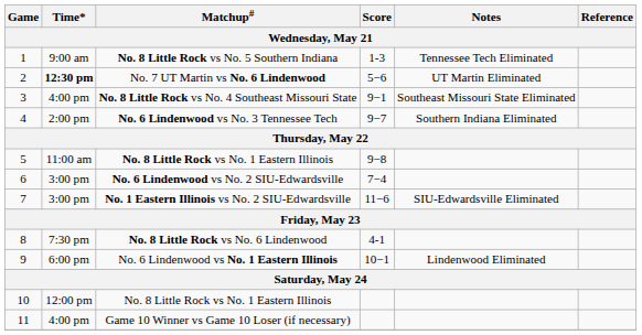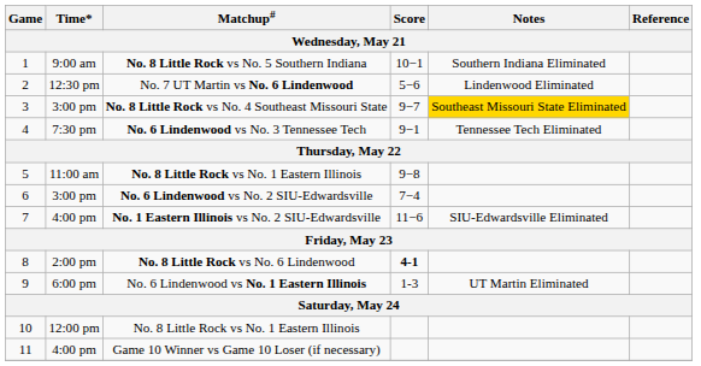No. 8 Little Rock vs No. 5 Southern Indiana | Score: 1-3 -> 10−1
No. 8 Little Rock vs No. 5 Southern Indiana | Notes: Tennessee Tech Eliminated -> Southern Indiana Eliminated
No. 7 UT Martin vs No. 6 Lindenwood | Time*: bold -> normal
No. 7 UT Martin vs No. 6 Lindenwood | Notes: UT Martin Eliminated -> Lindenwood Eliminated
No. 8 Little Rock vs No. 4 Southeast Missouri State | Time*: 4:00 pm -> 3:00 pm
No. 8 Little Rock vs No. 4 Southeast Missouri State | Score: 9−1 -> 9−7
No. 8 Little Rock vs No. 4 Southeast Missouri State | Notes: no background -> gold background
No. 6 Lindenwood vs No. 3 Tennessee Tech | Time*: 2:00 pm -> 7:30 pm
No. 6 Lindenwood vs No. 3 Tennessee Tech | Score: 9−7 -> 9−1
No. 6 Lindenwood vs No. 3 Tennessee Tech | Notes: Southern Indiana Eliminated -> Tennessee Tech Eliminated
No. 1 Eastern Illinois vs No. 2 SIU-Edwardsville | Time*: 3:00 pm -> 4:00 pm
No. 8 Little Rock vs No. 6 Lindenwood | Time*: 7:30 pm -> 2:00 pm
No. 8 Little Rock vs No. 6 Lindenwood | Score: normal -> bold
No. 6 Lindenwood vs No. 1 Eastern Illinois | Score: 10−1 -> 1-3
No. 6 Lindenwood vs No. 1 Eastern Illinois | Notes: Lindenwood Eliminated -> UT Martin Eliminated
